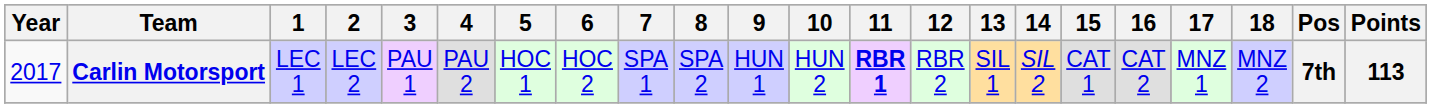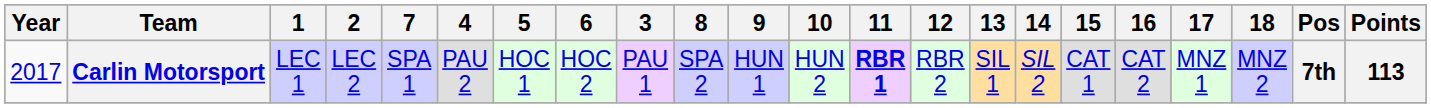columns swapped: 3 <-> 7
